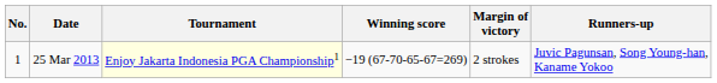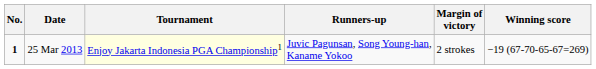columns swapped: Winning score <-> Runners-up
25 Mar 2013 | No.: normal -> bold
